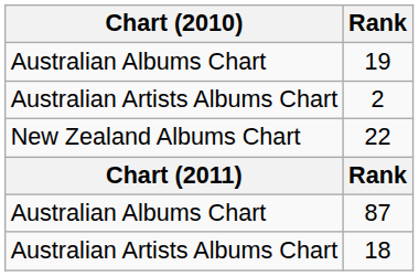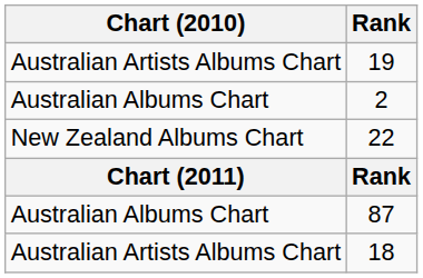19 | Chart (2010): Australian Albums Chart -> Australian Artists Albums Chart
2 | Chart (2010): Australian Artists Albums Chart -> Australian Albums Chart
